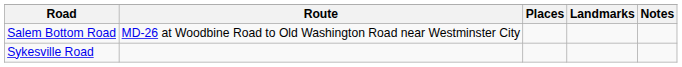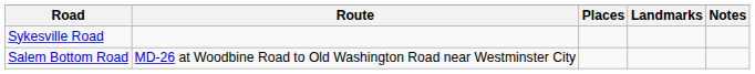rows swapped: Sykesville Road <-> Salem Bottom Road
